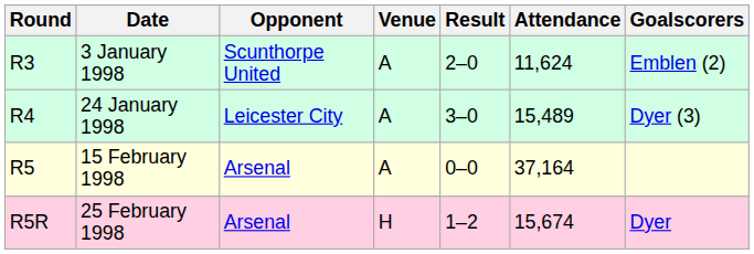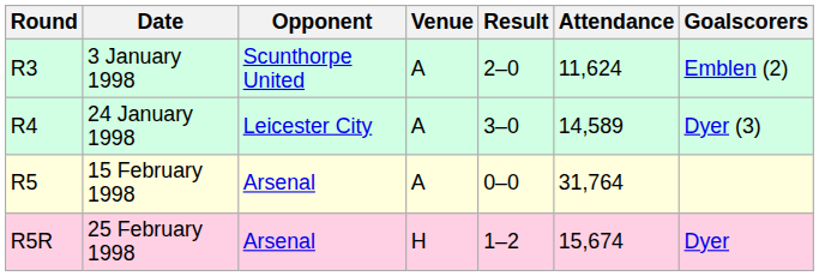24 January 1998 | Attendance: 15,489 -> 14,589
15 February 1998 | Attendance: 37,164 -> 31,764
